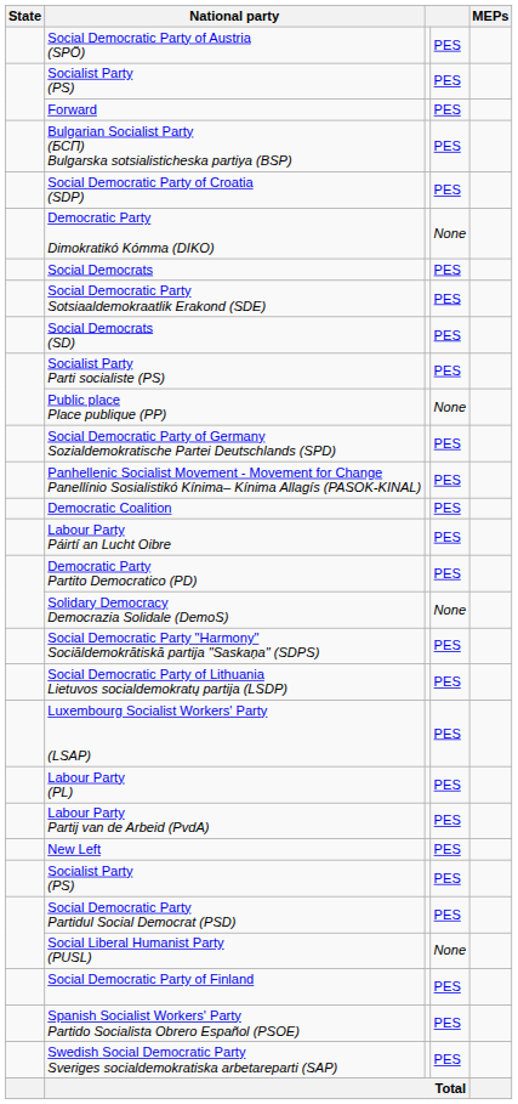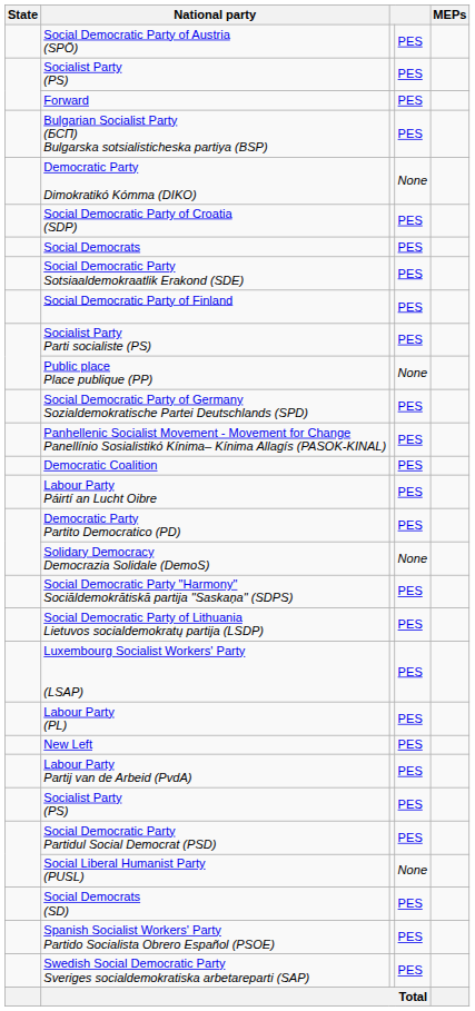rows swapped: Social Democratic Party of Croatia (SDP) <-> Democratic Party Dimokratikó Kómma (DIKO)
rows swapped: Social Democratic Party of Finland <-> Social Democrats (SD)
rows swapped: Labour Party Partij van de Arbeid (PvdA) <-> New Left
